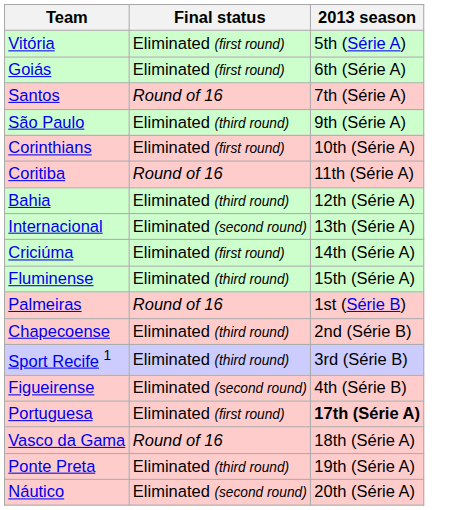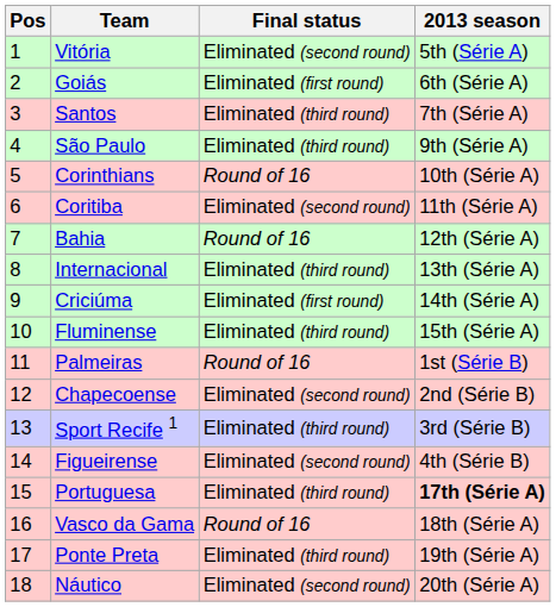+ column: Pos | 1 | 2 | 3 | 4 | 5 | 6 | 7 | 8 | 9 | 10 | 11 | 12 | 13 | 14 | 15 | 16 | 17 | 18
Vitória | Final status: Eliminated (first round) -> Eliminated (second round)
Santos | Final status: Round of 16 -> Eliminated (third round)
Corinthians | Final status: Eliminated (first round) -> Round of 16
Coritiba | Final status: Round of 16 -> Eliminated (second round)
Bahia | Final status: Eliminated (third round) -> Round of 16
Internacional | Final status: Eliminated (second round) -> Eliminated (third round)
Chapecoense | Final status: Eliminated (third round) -> Eliminated (second round)
Portuguesa | Final status: Eliminated (first round) -> Eliminated (third round)
